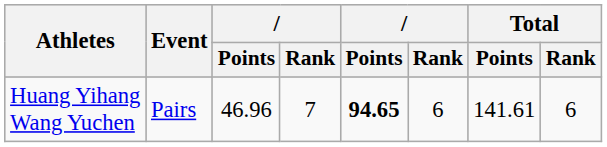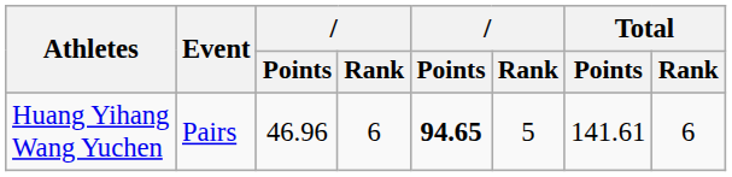Huang Yihang Wang Yuchen | column 4: 7 -> 6
Huang Yihang Wang Yuchen | column 6: 6 -> 5
